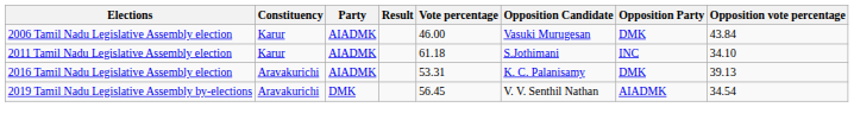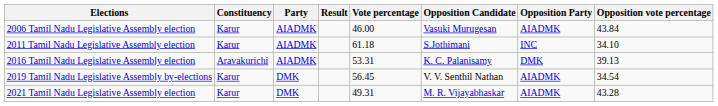2006 Tamil Nadu Legislative Assembly election | Opposition Party: DMK -> AIADMK
2019 Tamil Nadu Legislative Assembly by-elections | Constituency: Aravakurichi -> Karur
+ row: 2021 Tamil Nadu Legislative Assembly election | Karur | DMK | 49.31 | M. R. Vijayabhaskar | AIADMK | 43.28
